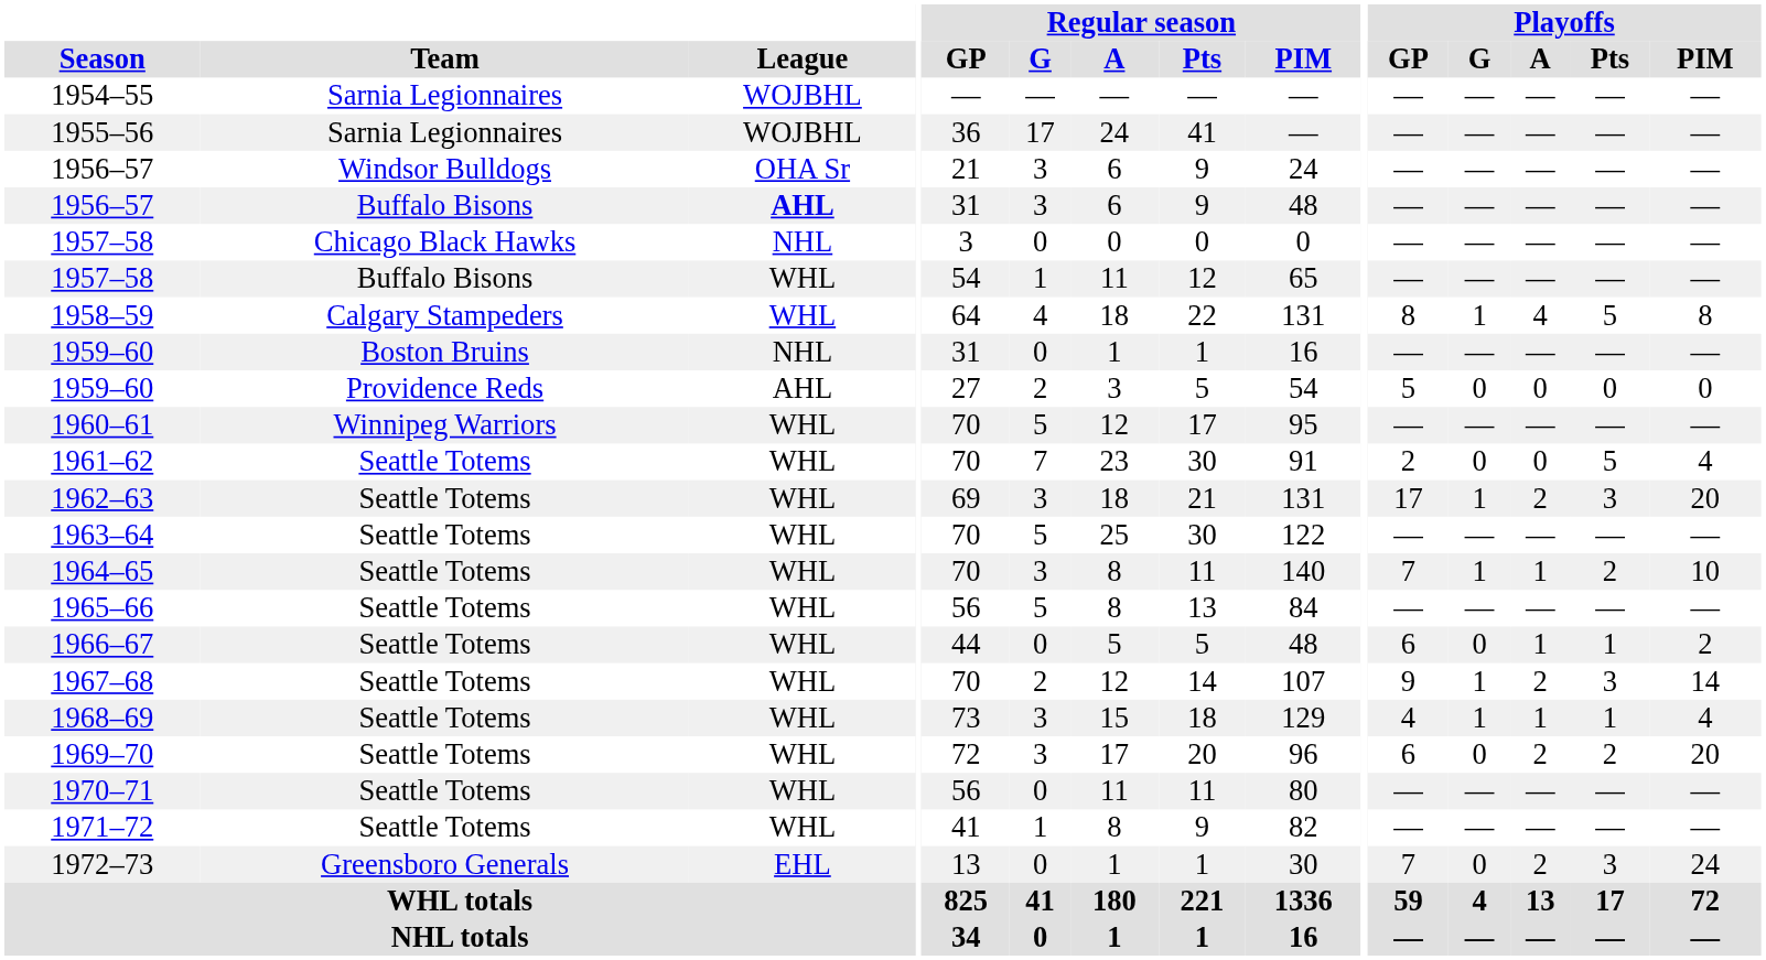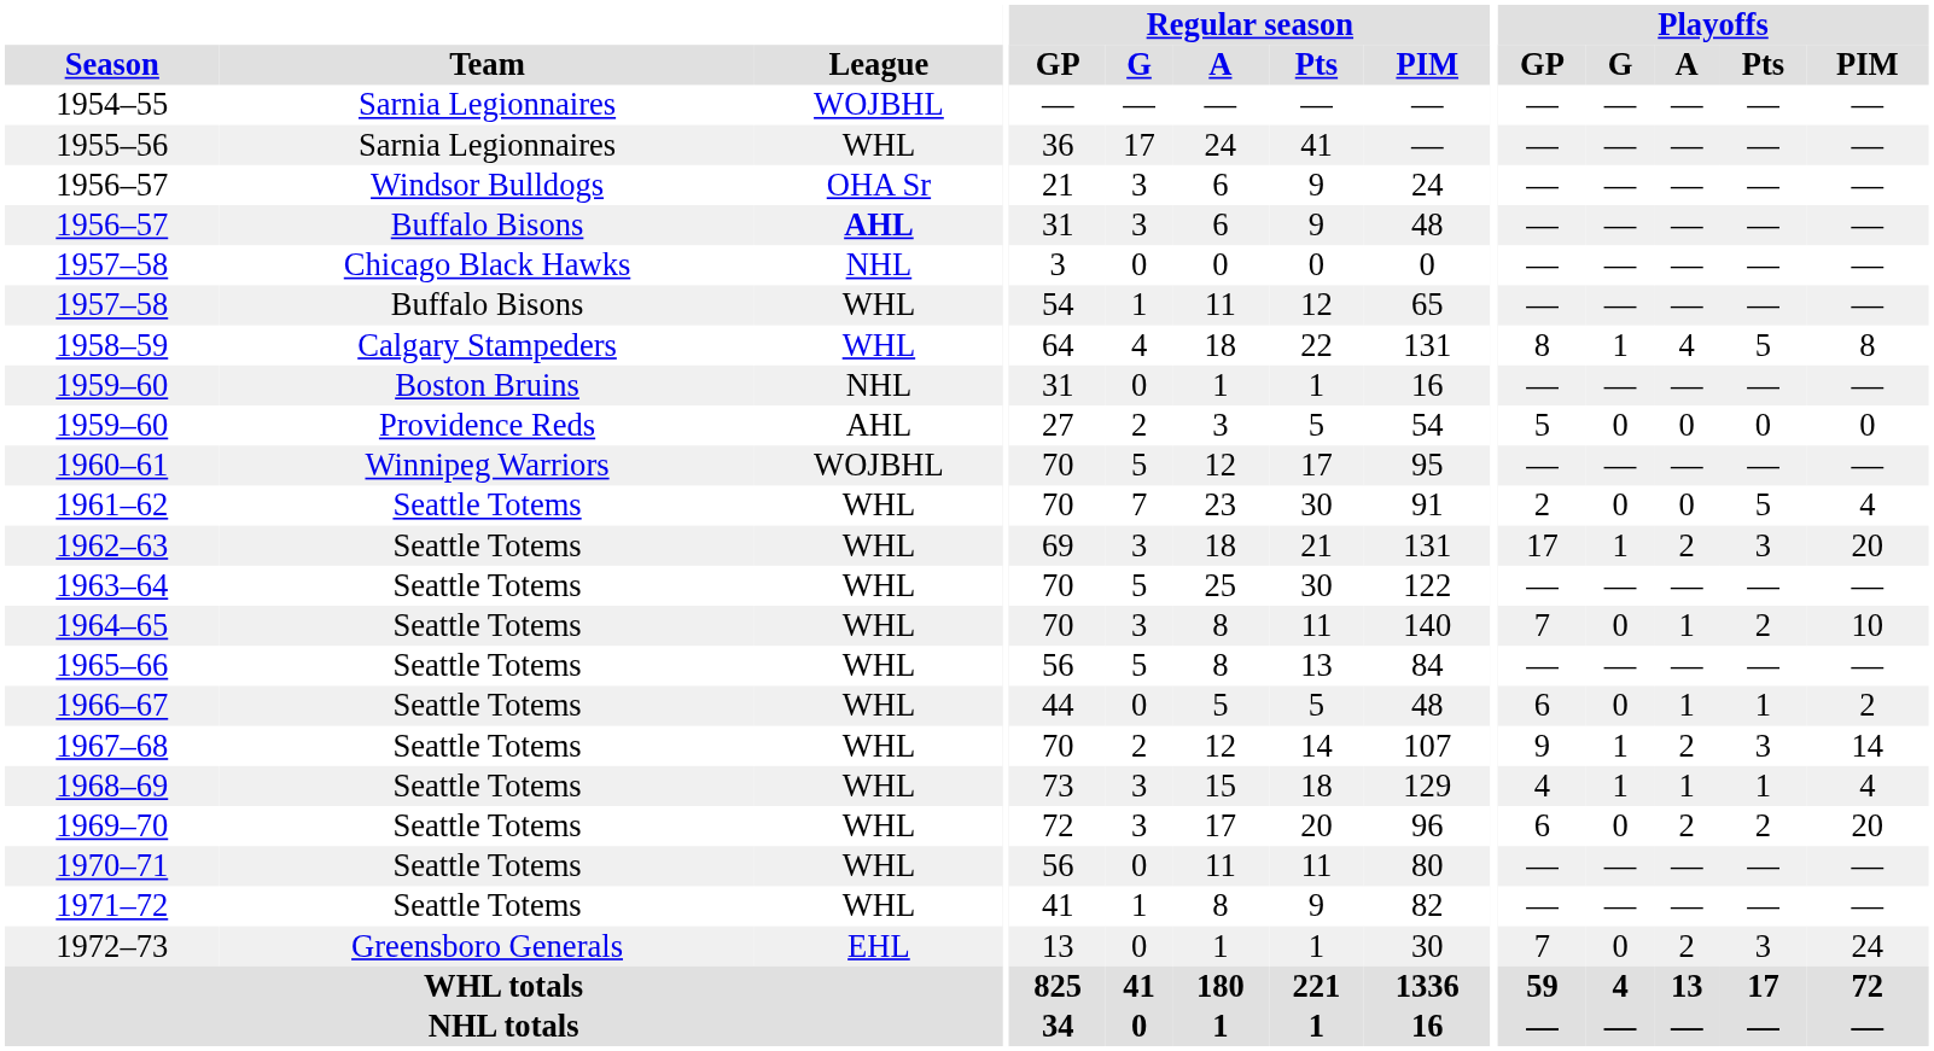1955–56 | League: WOJBHL -> WHL
1960–61 | League: WHL -> WOJBHL
1964–65 | Playoffs / G: 1 -> 0
